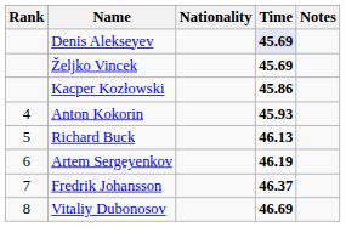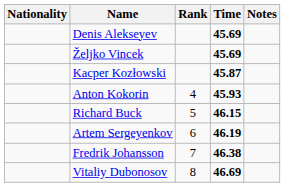columns swapped: Rank <-> Nationality
Denis Alekseyev | Time: lavender background -> no background
Kacper Kozłowski | Time: 45.86 -> 45.87
Richard Buck | Time: 46.13 -> 46.15
Fredrik Johansson | Time: 46.37 -> 46.38
